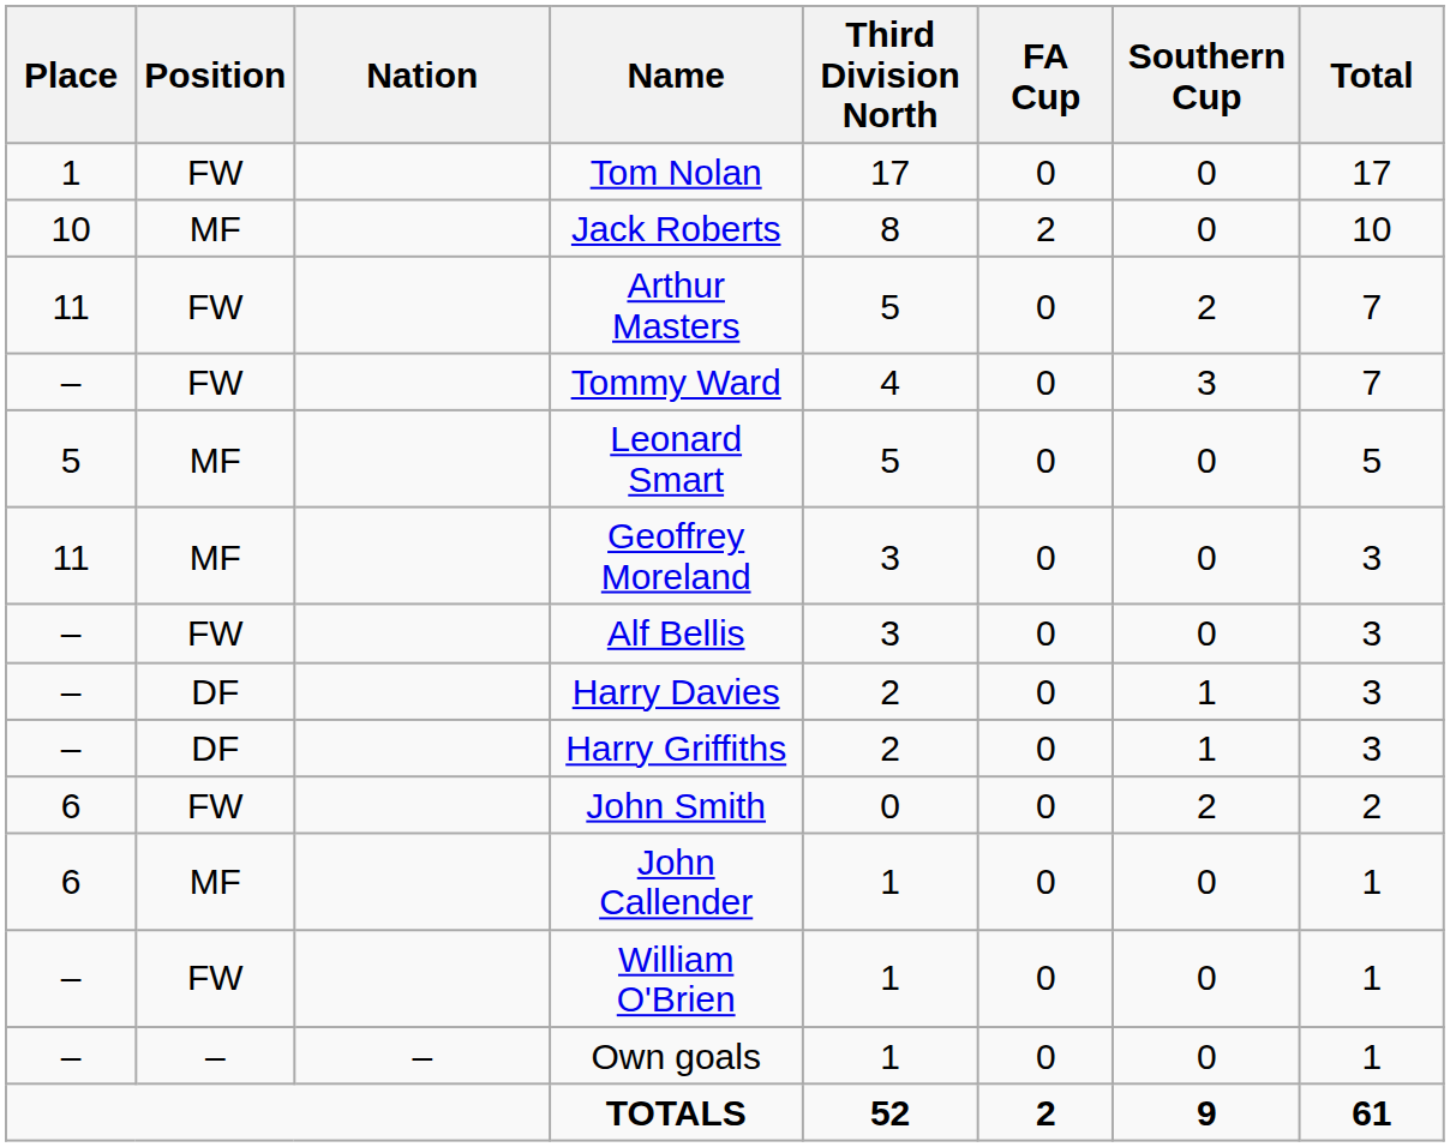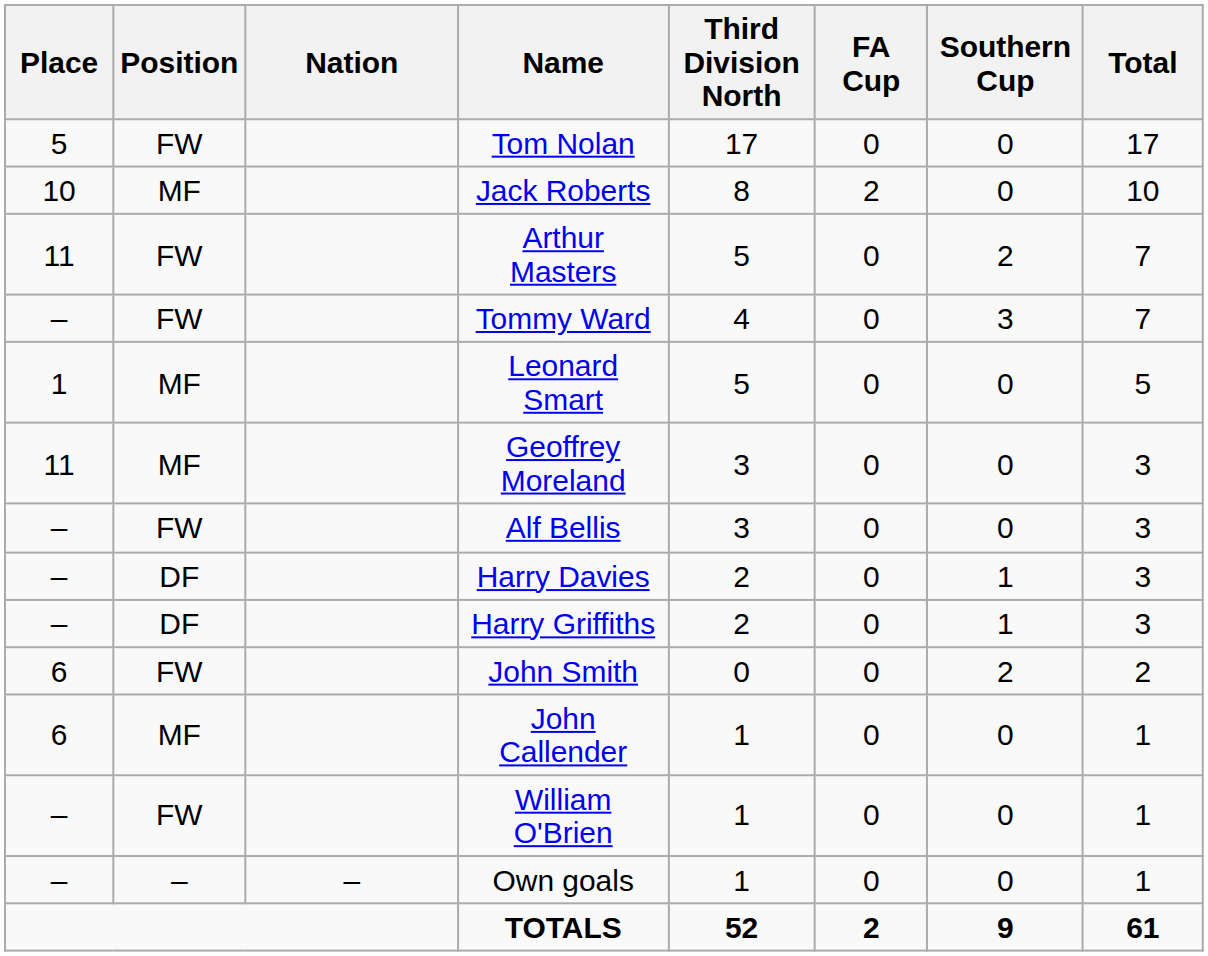Tom Nolan | Place: 1 -> 5
Leonard Smart | Place: 5 -> 1
